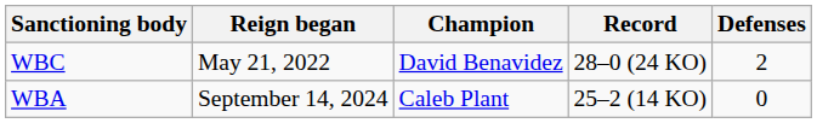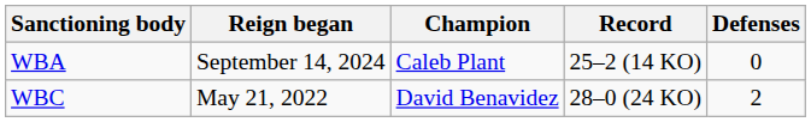rows swapped: WBC <-> WBA
